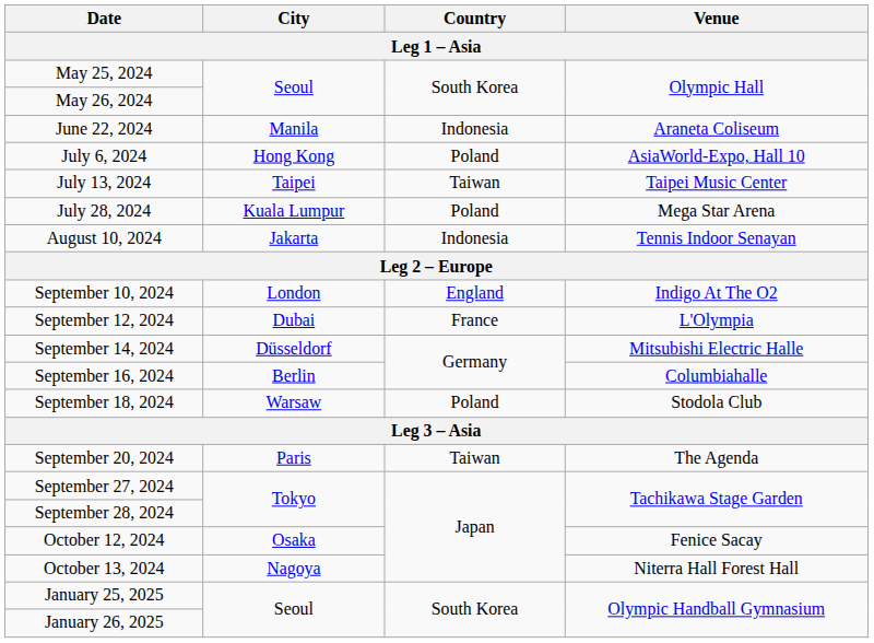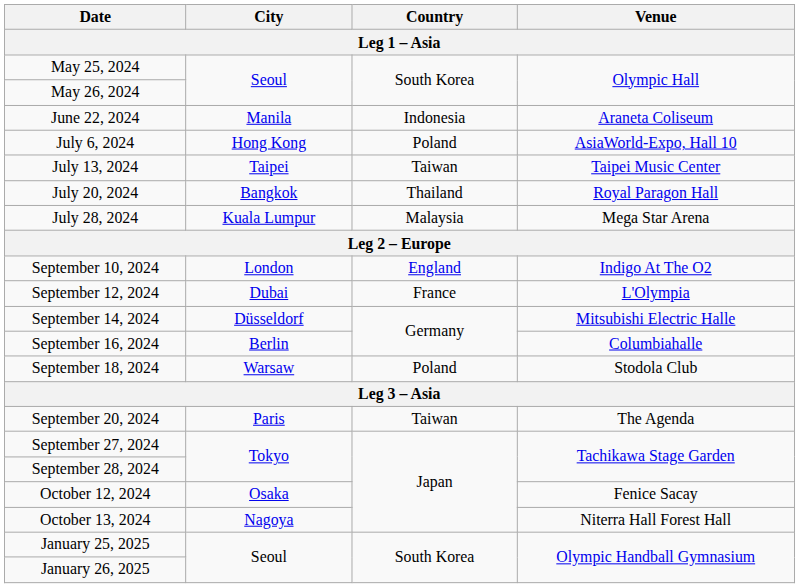+ row: July 20, 2024 | Bangkok | Thailand | Royal Paragon Hall
July 28, 2024 | Country: Poland -> Malaysia
- row: August 10, 2024 | Jakarta | Indonesia | Tennis Indoor Senayan
